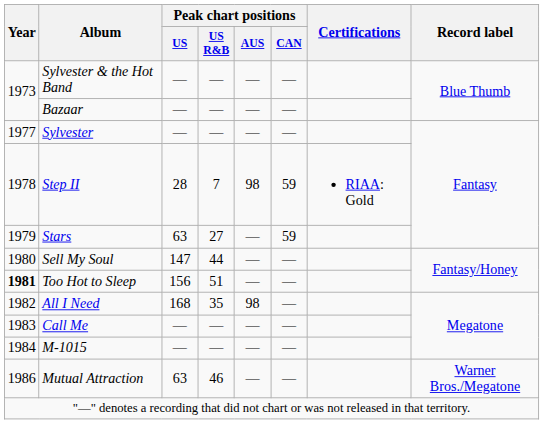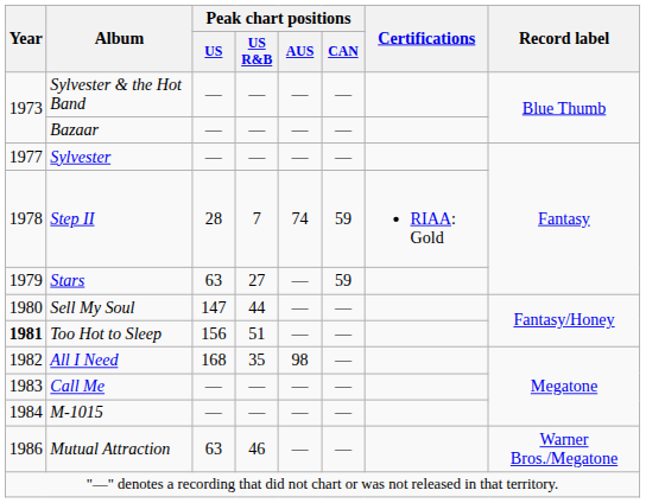Step II | Peak chart positions / AUS: 98 -> 74
